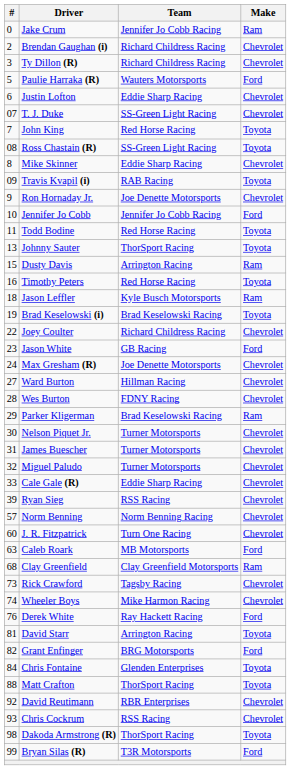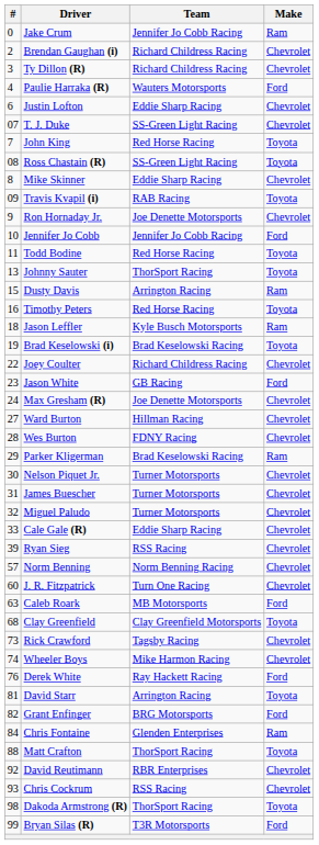Paulie Harraka (R) | #: 5 -> 4
Clay Greenfield | Make: Ram -> Toyota
Chris Fontaine | Make: Toyota -> Ram
